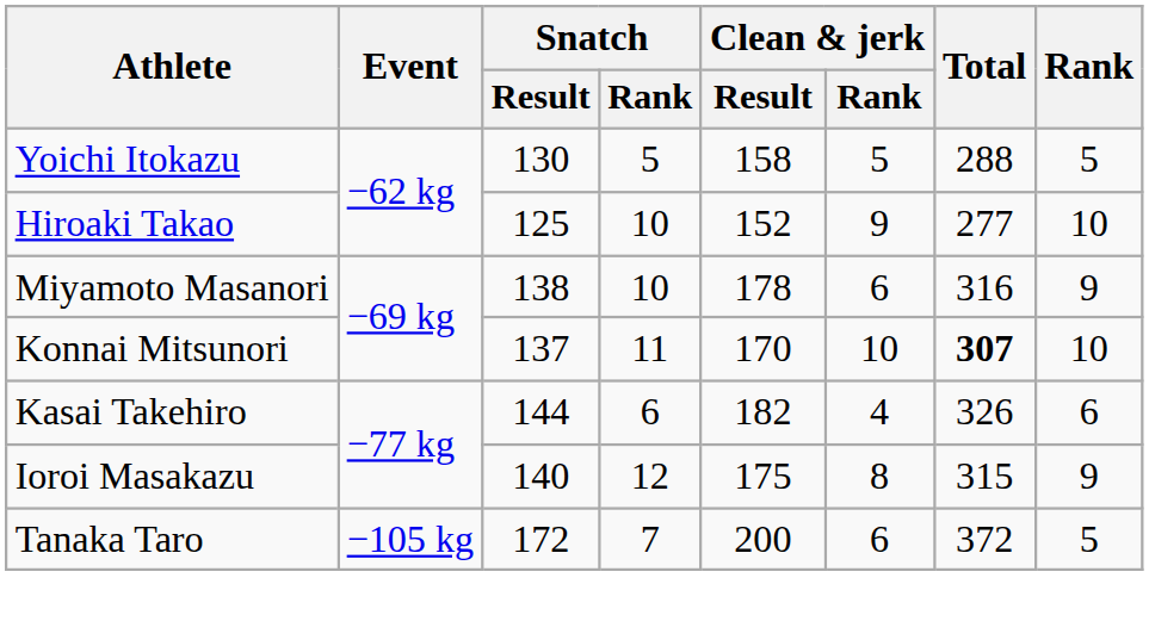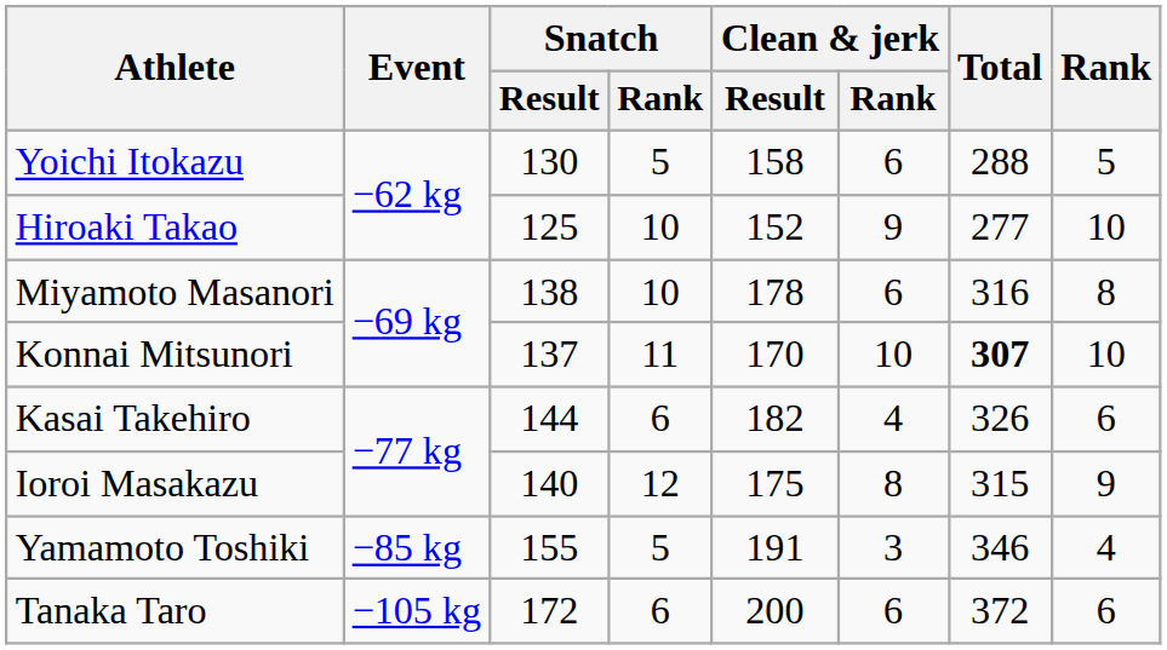Yoichi Itokazu | Clean & jerk / Rank: 5 -> 6
Miyamoto Masanori | Rank: 9 -> 8
+ row: Yamamoto Toshiki | −85 kg | 155 | 5 | 191 | 3 | 346 | 4
Tanaka Taro | Snatch / Rank: 7 -> 6
Tanaka Taro | Rank: 5 -> 6
